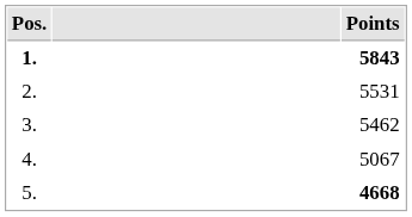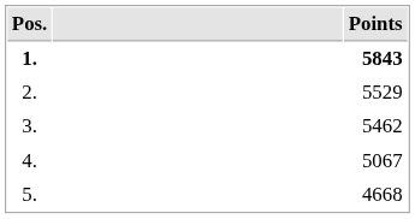2. | Points: 5531 -> 5529
5. | Points: bold -> normal
